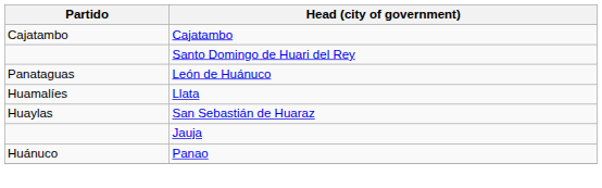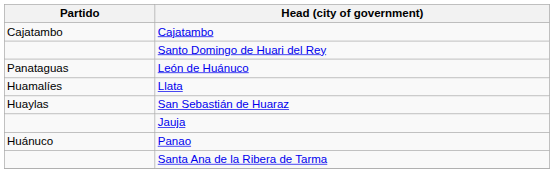+ row: Santa Ana de la Ribera de Tarma
